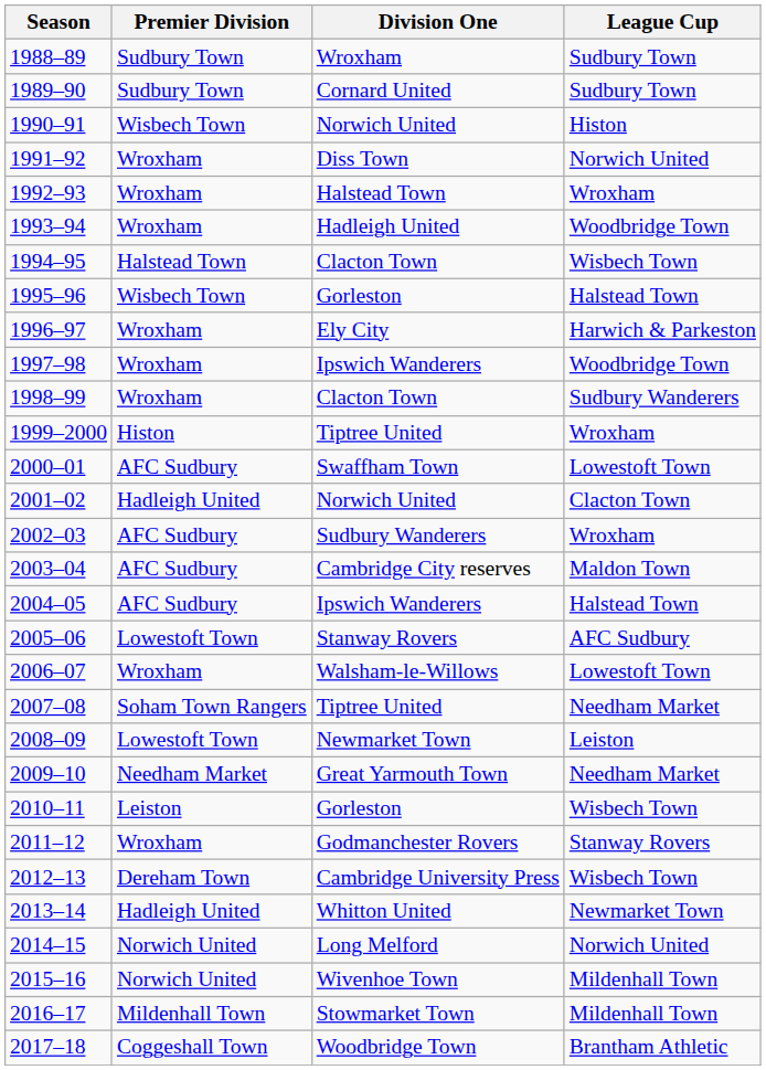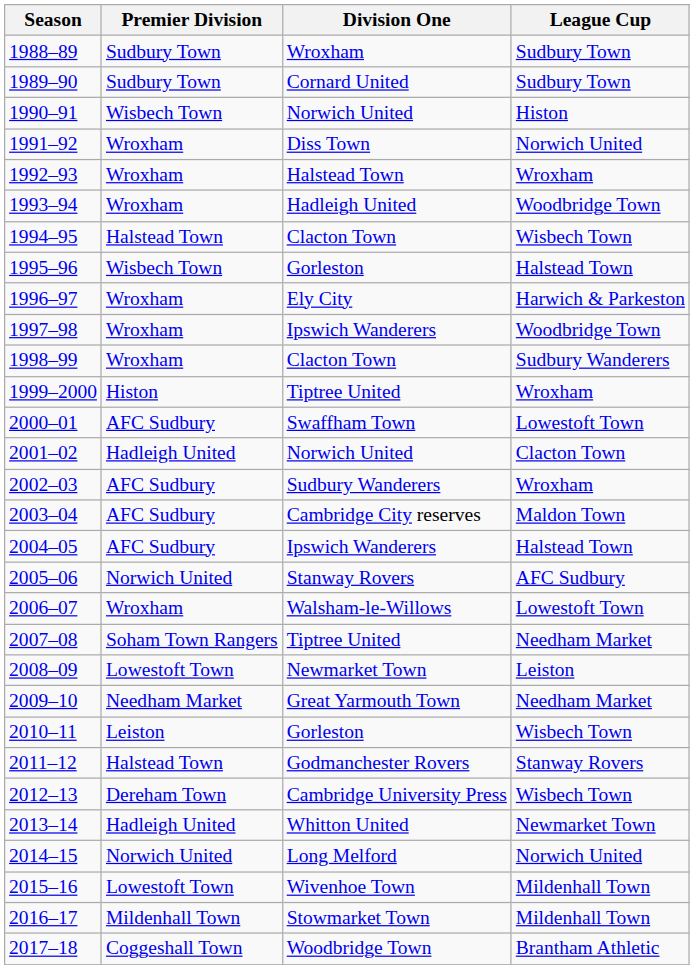2005–06 | Premier Division: Lowestoft Town -> Norwich United
2011–12 | Premier Division: Wroxham -> Halstead Town
2015–16 | Premier Division: Norwich United -> Lowestoft Town
